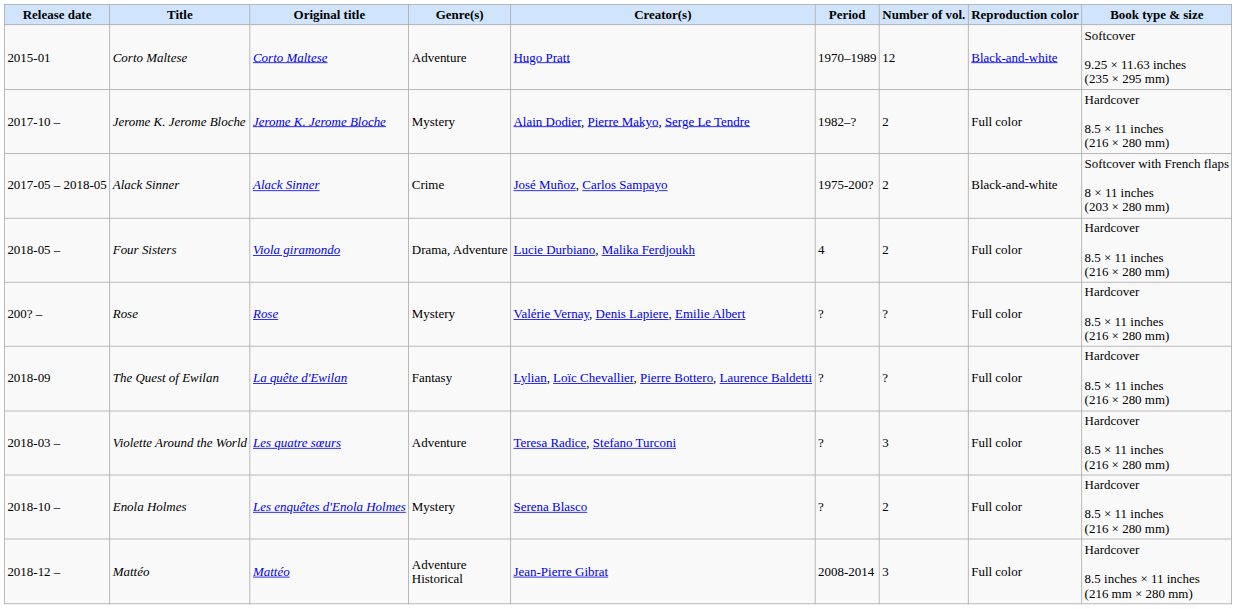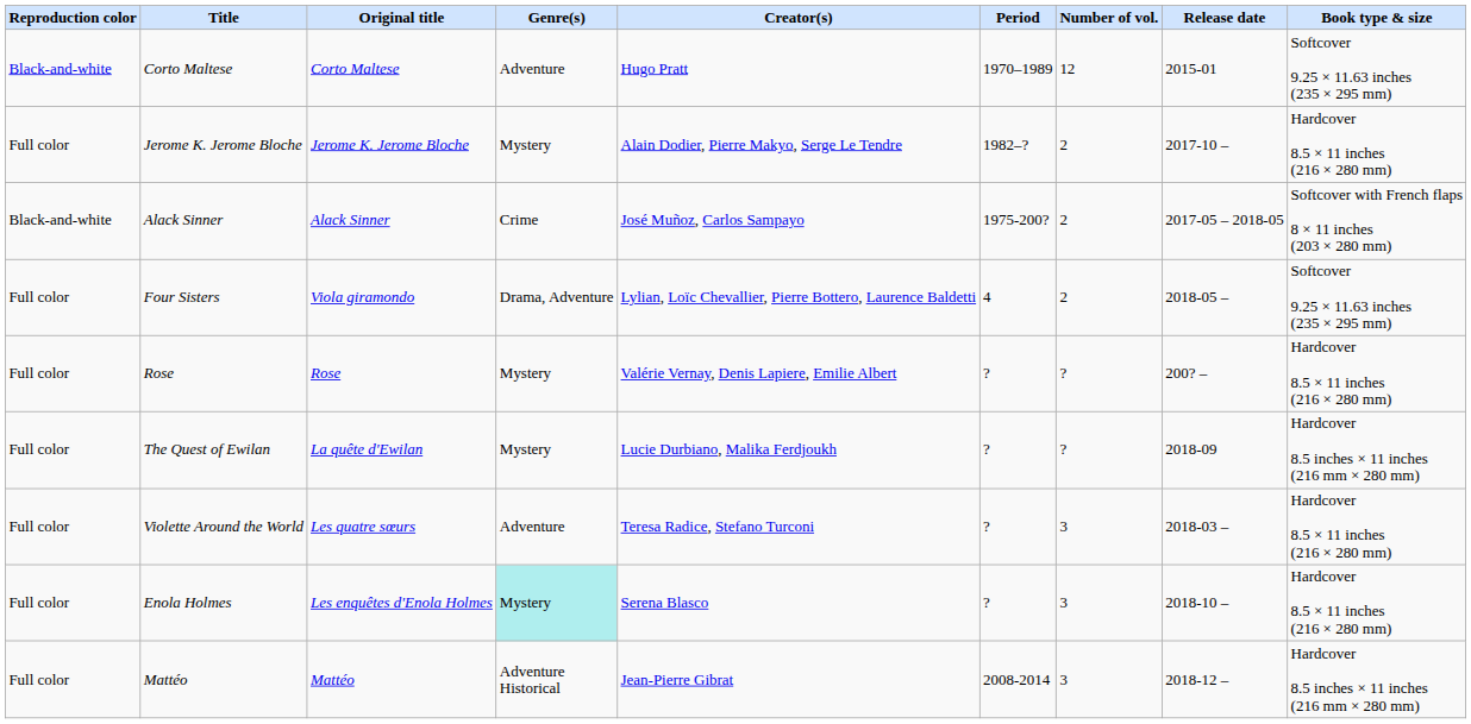columns swapped: Release date <-> Reproduction color
Four Sisters | Creator(s): Lucie Durbiano, Malika Ferdjoukh -> Lylian, Loïc Chevallier, Pierre Bottero, Laurence Baldetti
Four Sisters | Book type & size: Hardcover 8.5 × 11 inches (216 × 280 mm) -> Softcover 9.25 × 11.63 inches (235 × 295 mm)
The Quest of Ewilan | Genre(s): Fantasy -> Mystery
The Quest of Ewilan | Creator(s): Lylian, Loïc Chevallier, Pierre Bottero, Laurence Baldetti -> Lucie Durbiano, Malika Ferdjoukh
The Quest of Ewilan | Book type & size: Hardcover 8.5 × 11 inches (216 × 280 mm) -> Hardcover 8.5 inches × 11 inches (216 mm × 280 mm)
Enola Holmes | Genre(s): no background -> paleturquoise background
Enola Holmes | Number of vol.: 2 -> 3
